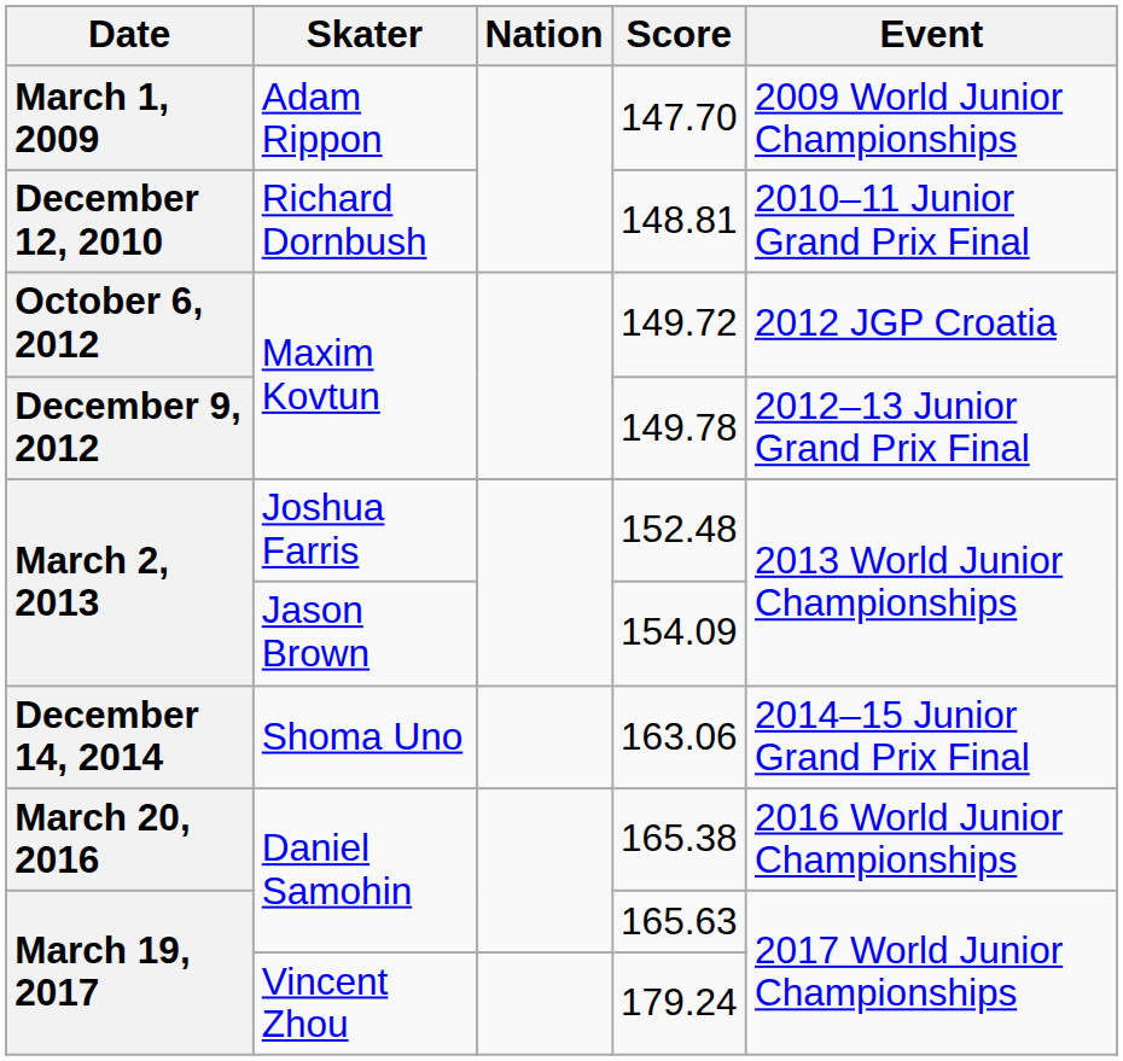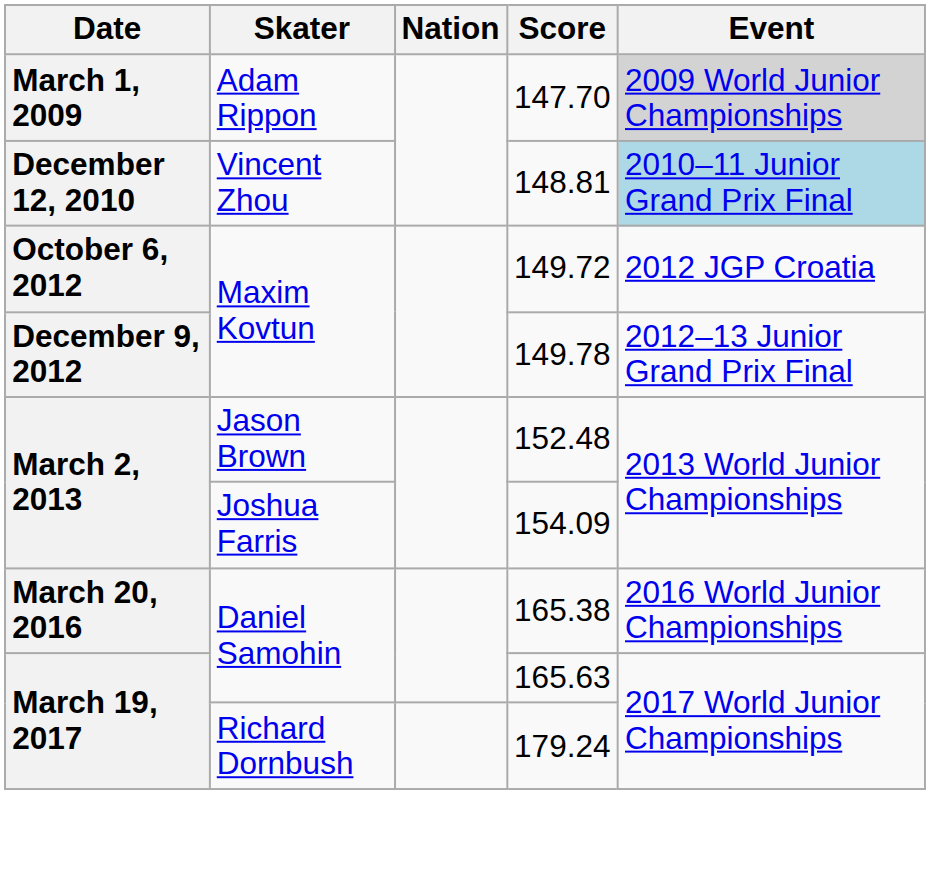147.70 | Event: no background -> lightgrey background
148.81 | Skater: Richard Dornbush -> Vincent Zhou
148.81 | Event: no background -> lightblue background
152.48 | Skater: Joshua Farris -> Jason Brown
154.09 | Skater: Jason Brown -> Joshua Farris
- row: December 14, 2014 | Shoma Uno | 163.06 | 2014–15 Junior Grand Prix Final
179.24 | Skater: Vincent Zhou -> Richard Dornbush
